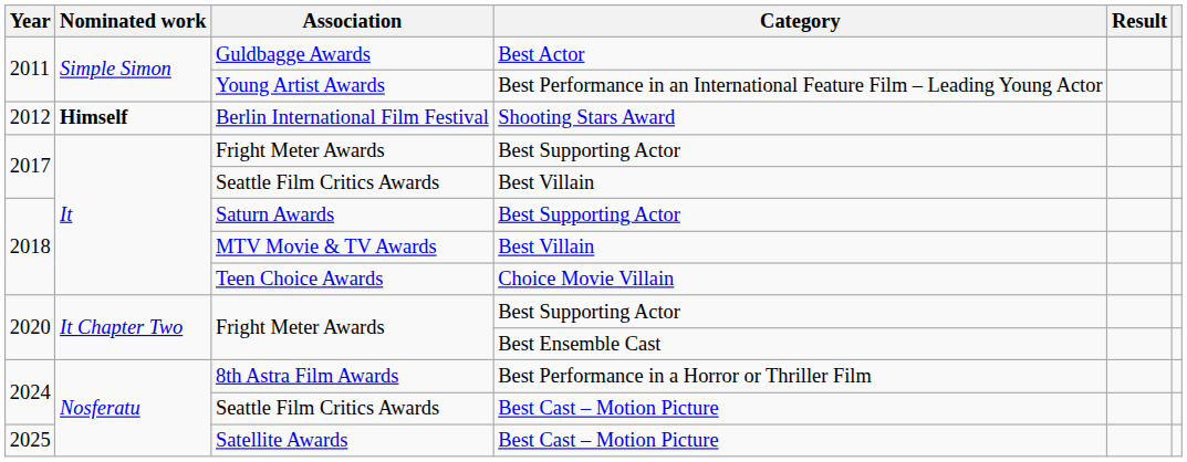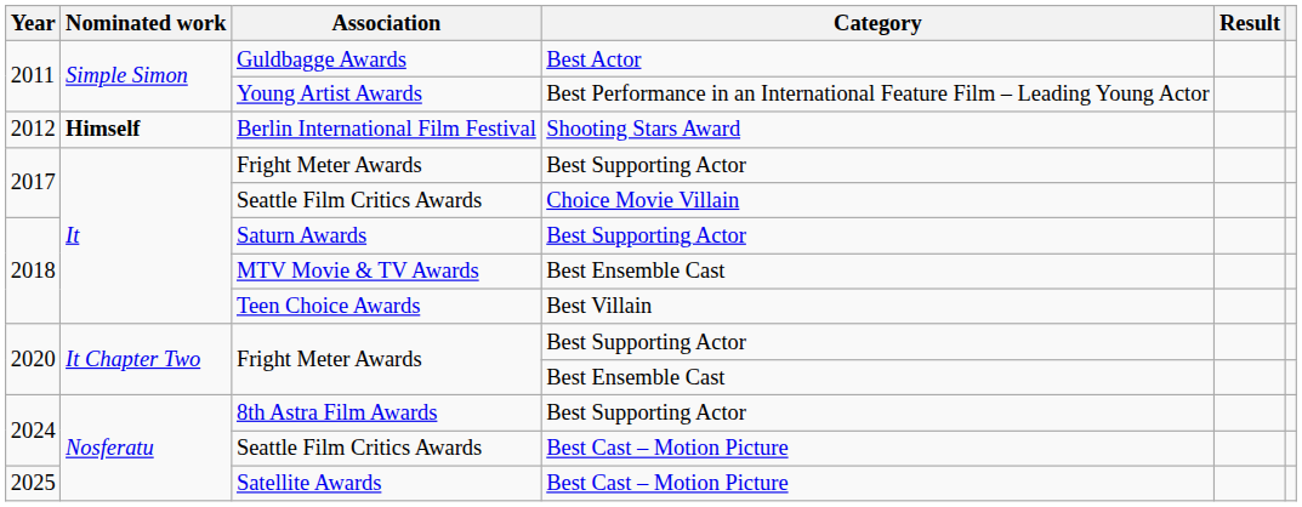2017 / Seattle Film Critics Awards | Category: Best Villain -> Choice Movie Villain
MTV Movie & TV Awards | Category: Best Villain -> Best Ensemble Cast
Teen Choice Awards | Category: Choice Movie Villain -> Best Villain
8th Astra Film Awards | Category: Best Performance in a Horror or Thriller Film -> Best Supporting Actor
